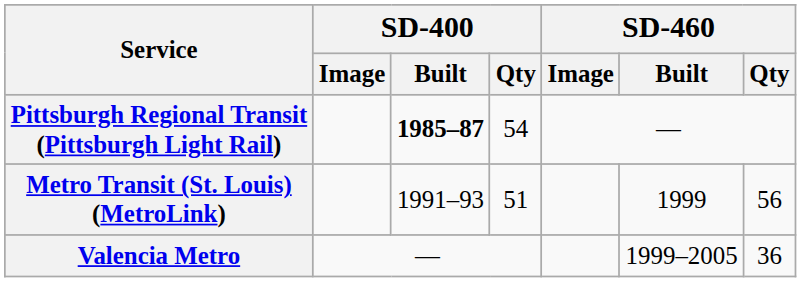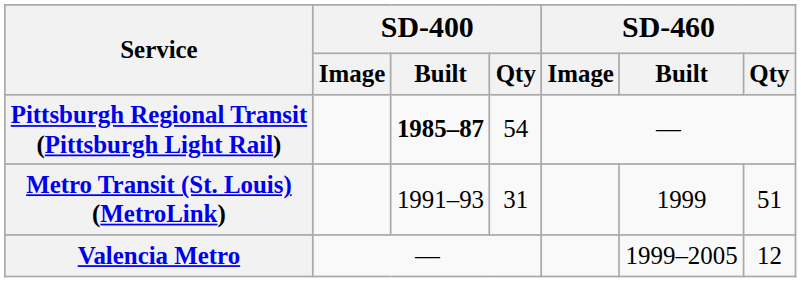Metro Transit (St. Louis) (MetroLink) | SD-400 / Qty: 51 -> 31
Metro Transit (St. Louis) (MetroLink) | SD-460 / Qty: 56 -> 51
Valencia Metro | SD-460 / Qty: 36 -> 12
